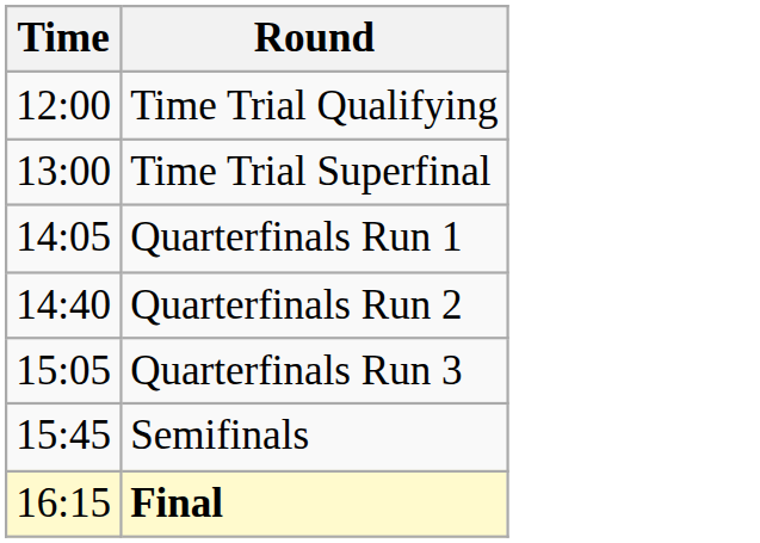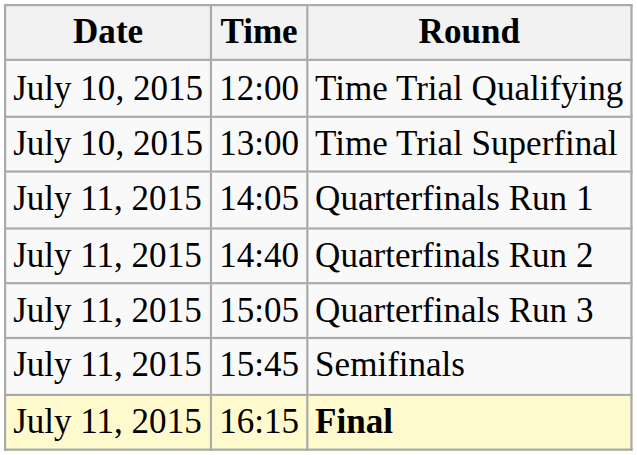+ column: Date | July 10, 2015 | July 10, 2015 | July 11, 2015 | July 11, 2015 | July 11, 2015 | July 11, 2015 | July 11, 2015
